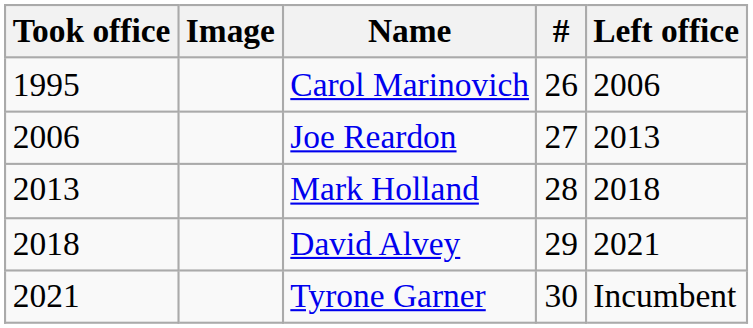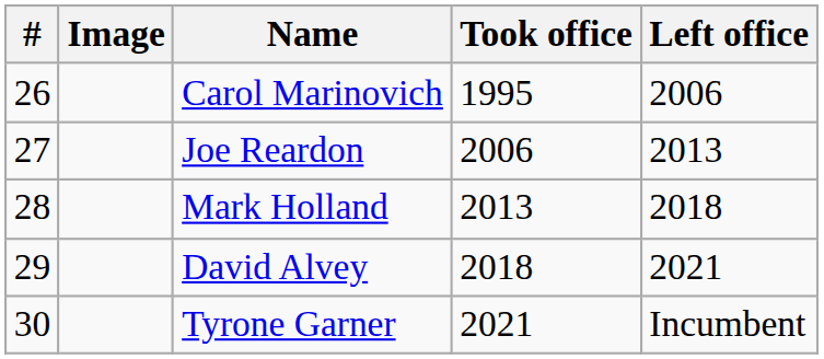columns swapped: # <-> Took office
